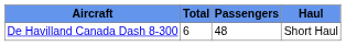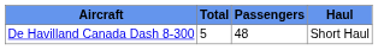De Havilland Canada Dash 8-300 | Total: 6 -> 5
